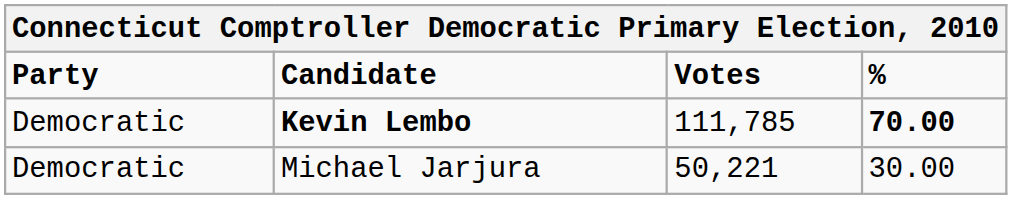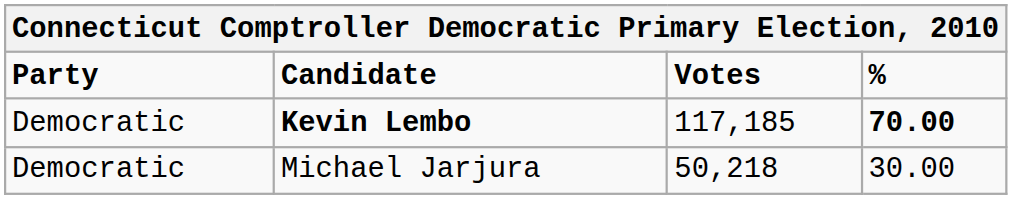Kevin Lembo | Votes: 111,785 -> 117,185
Michael Jarjura | Votes: 50,221 -> 50,218
